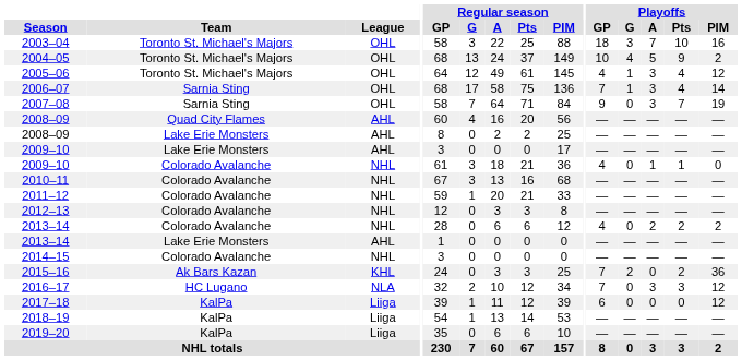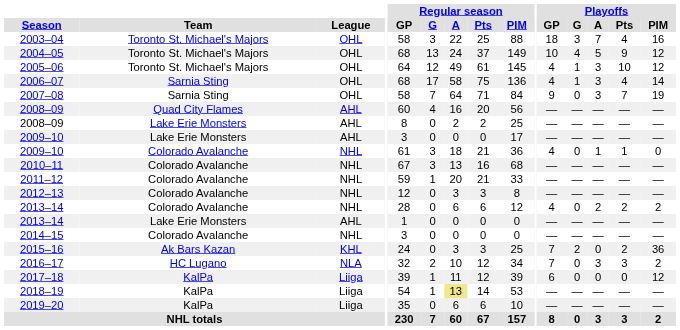2003–04 | Playoffs / Pts: 10 -> 4
2004–05 | Playoffs / PIM: 2 -> 12
2005–06 | Playoffs / Pts: 4 -> 10
2006–07 | Playoffs / GP: 7 -> 4
2016–17 | Playoffs / PIM: 12 -> 2
2018–19 | Regular season / A: no background -> khaki background
